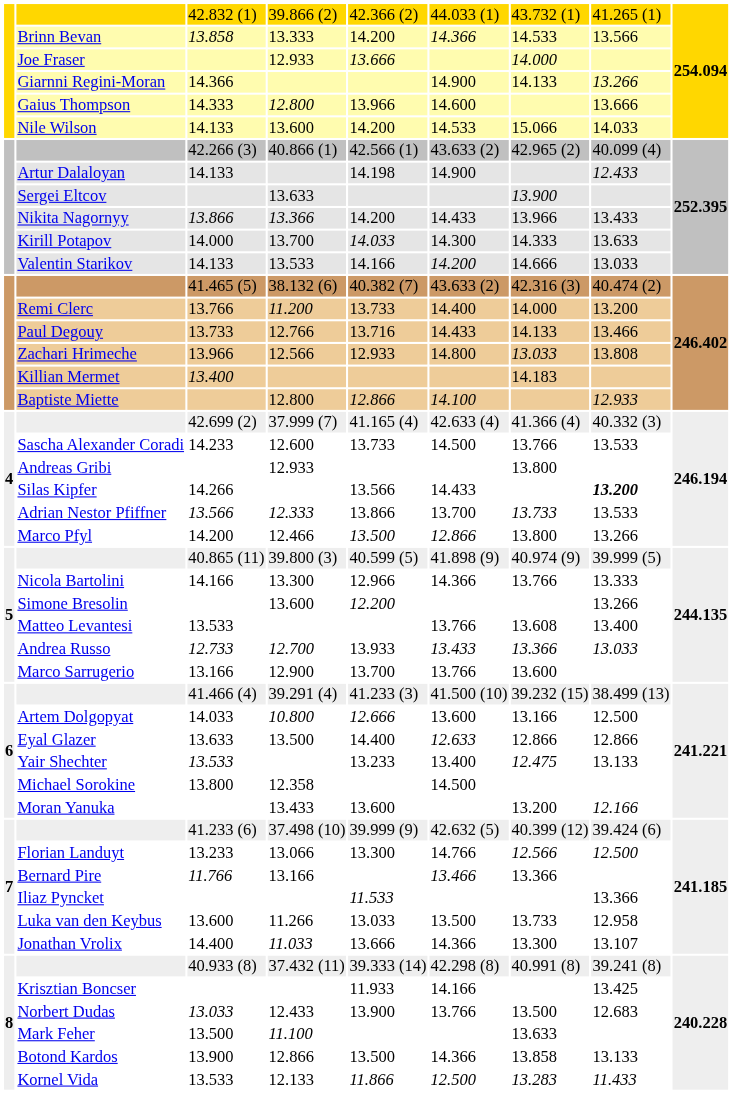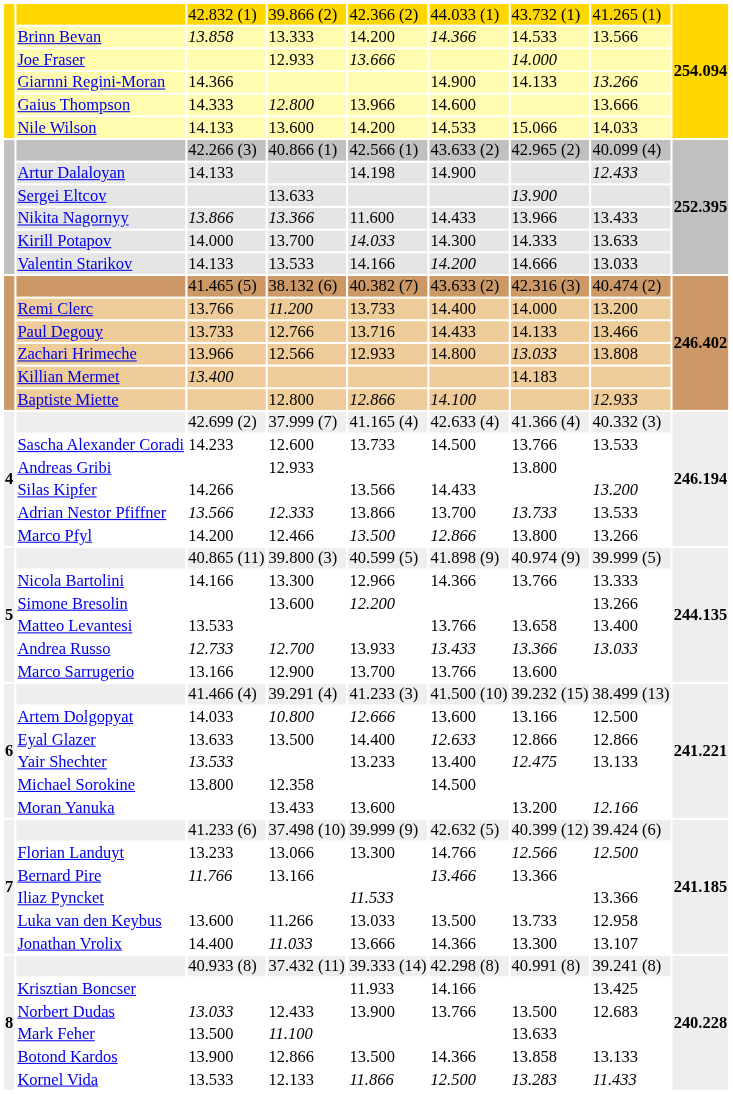Nikita Nagornyy | column 5: 14.200 -> 11.600
Silas Kipfer | column 8: bold -> normal
Matteo Levantesi | column 7: 13.608 -> 13.658
